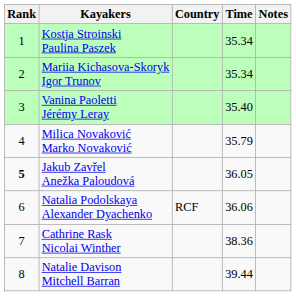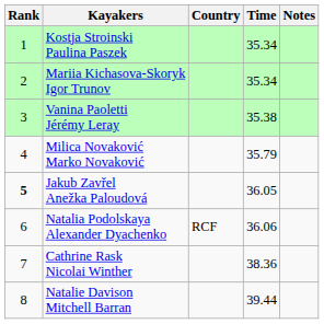Vanina Paoletti Jérémy Leray | Time: 35.40 -> 35.38
